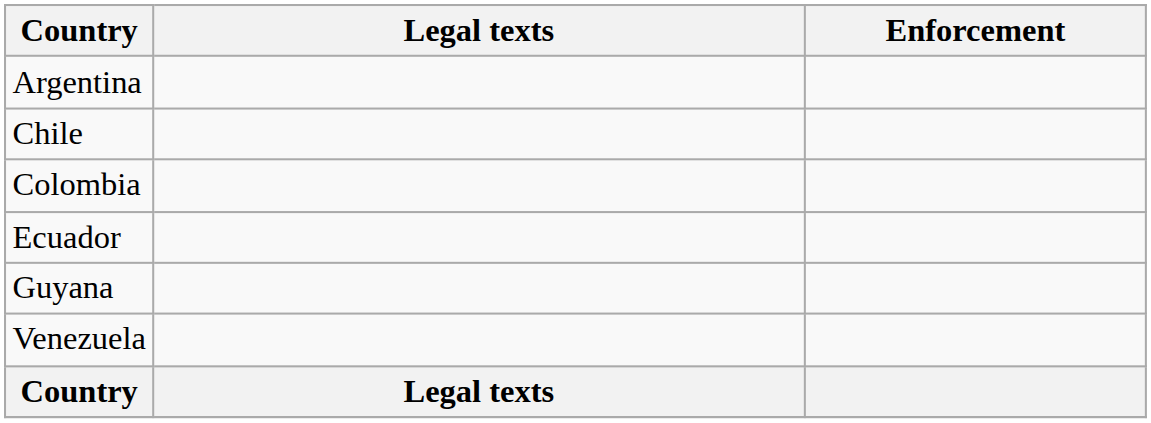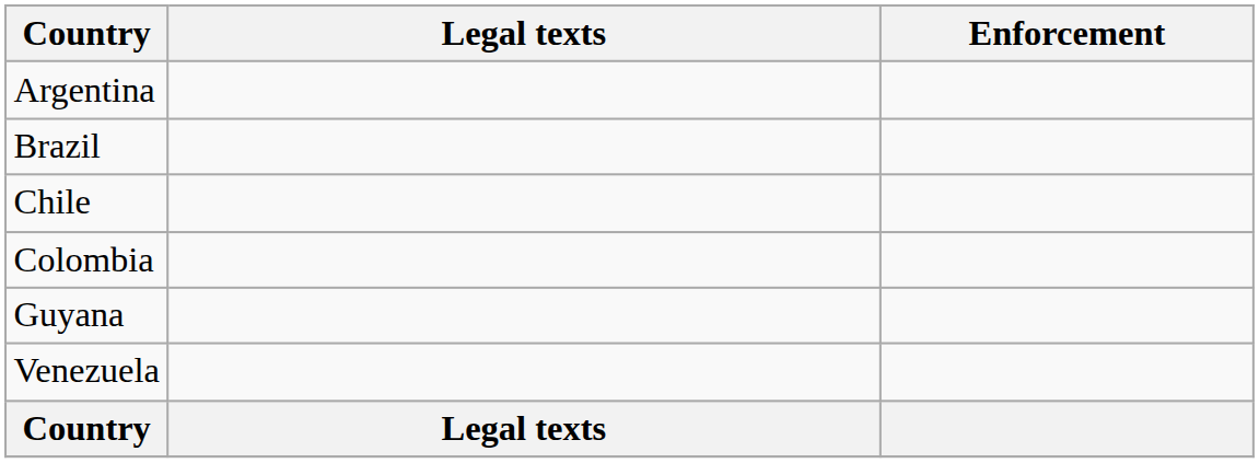+ row: Brazil
- row: Ecuador
